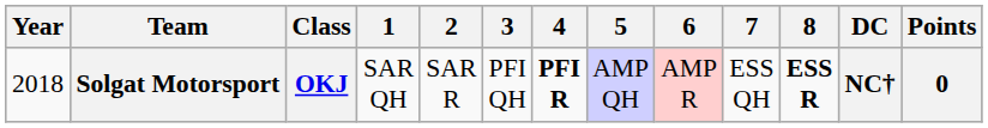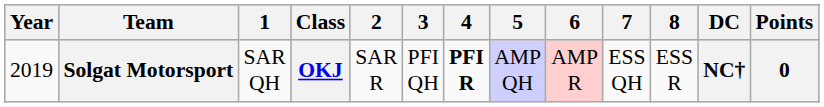columns swapped: Class <-> 1
Solgat Motorsport | Year: 2018 -> 2019
Solgat Motorsport | 8: bold -> normal
